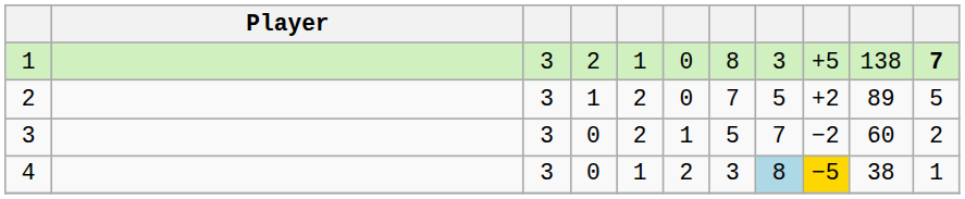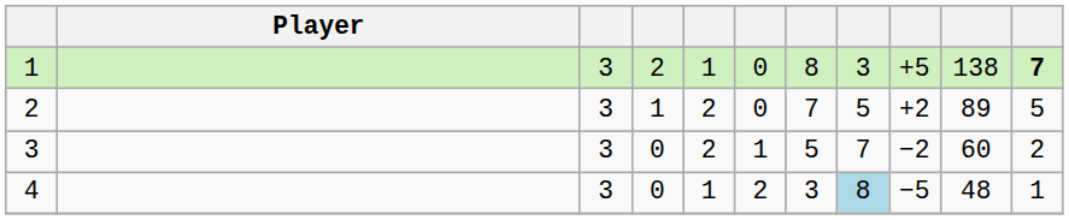4 | column 9: gold background -> no background
4 | column 10: 38 -> 48
